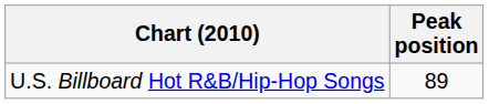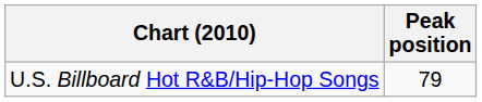U.S. Billboard Hot R&B/Hip-Hop Songs | Peak position: 89 -> 79
